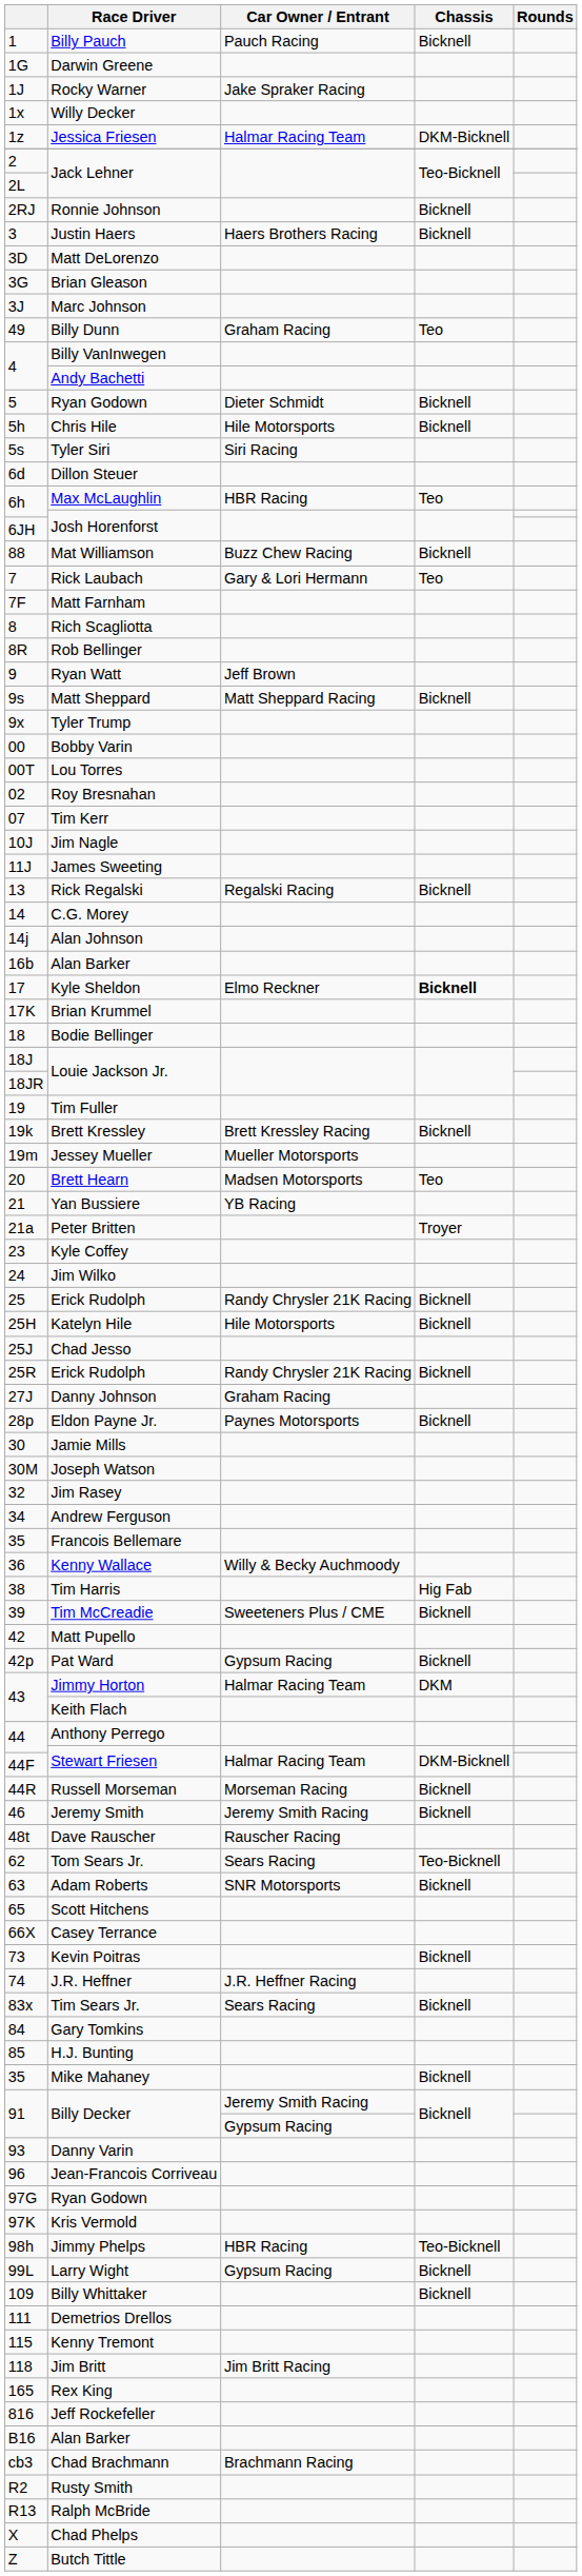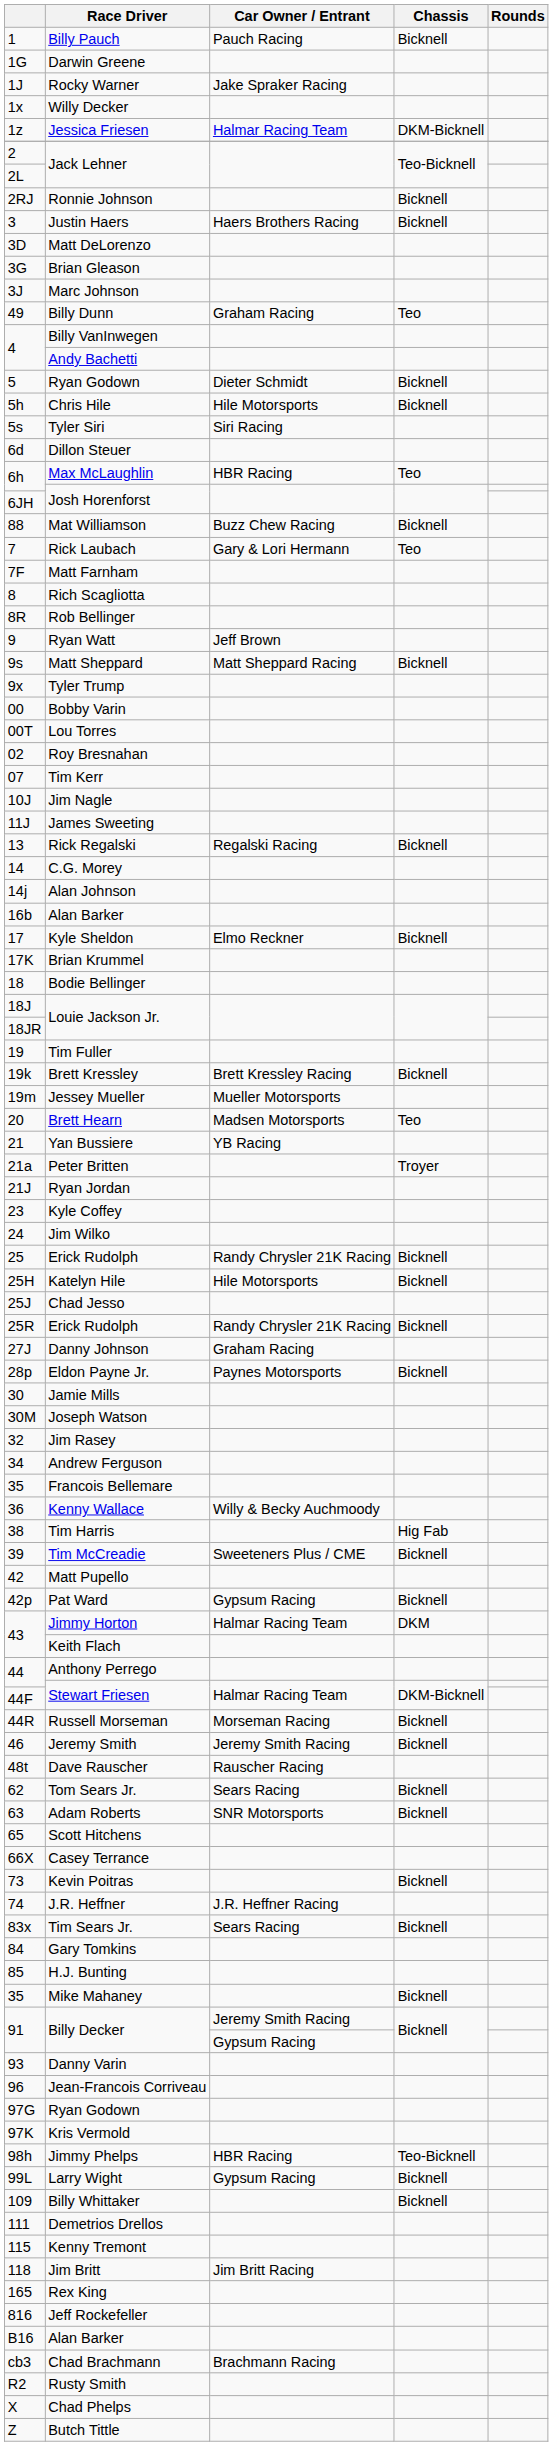Kyle Sheldon | Chassis: bold -> normal
+ row: 21J | Ryan Jordan
Tom Sears Jr. | Chassis: Teo-Bicknell -> Bicknell
- row: R13 | Ralph McBride
